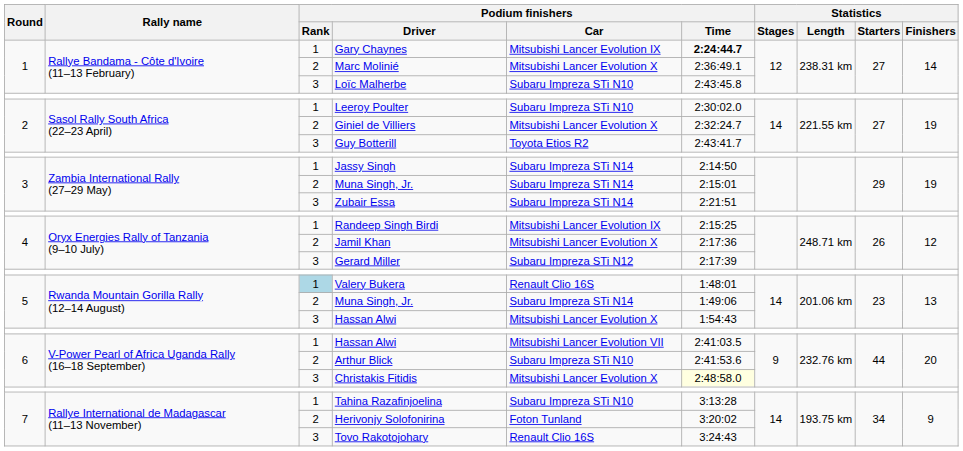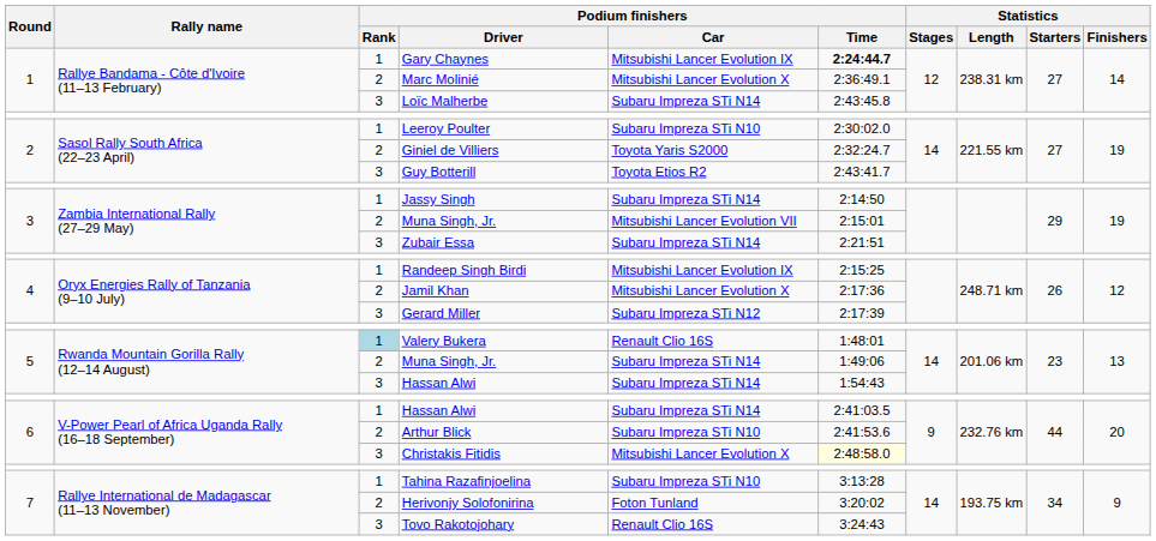Loïc Malherbe | Podium finishers / Car: Subaru Impreza STi N10 -> Subaru Impreza STi N14
Giniel de Villiers | Podium finishers / Car: Mitsubishi Lancer Evolution X -> Toyota Yaris S2000
3 / Muna Singh, Jr. | Podium finishers / Car: Subaru Impreza STi N14 -> Mitsubishi Lancer Evolution VII
5 / Hassan Alwi | Podium finishers / Car: Mitsubishi Lancer Evolution X -> Subaru Impreza STi N14
6 / Hassan Alwi | Podium finishers / Car: Mitsubishi Lancer Evolution VII -> Subaru Impreza STi N14
